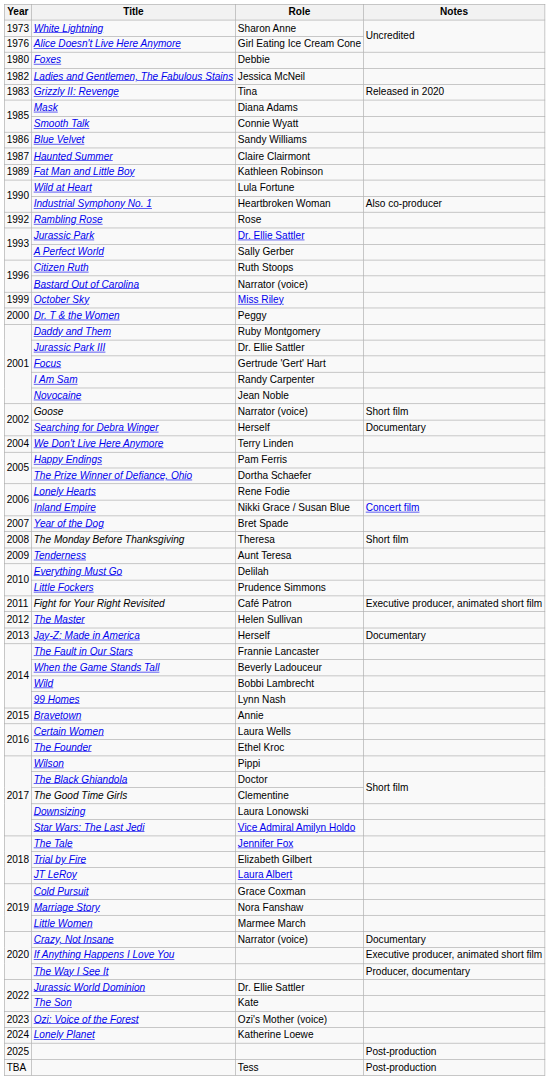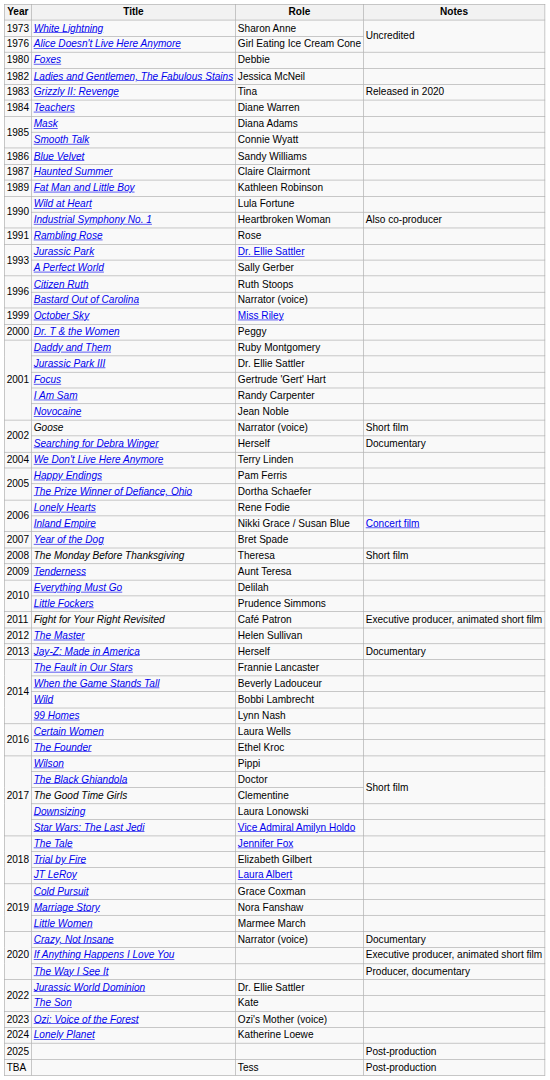+ row: 1984 | Teachers | Diane Warren
Rambling Rose | Year: 1992 -> 1991
- row: 2015 | Bravetown | Annie
